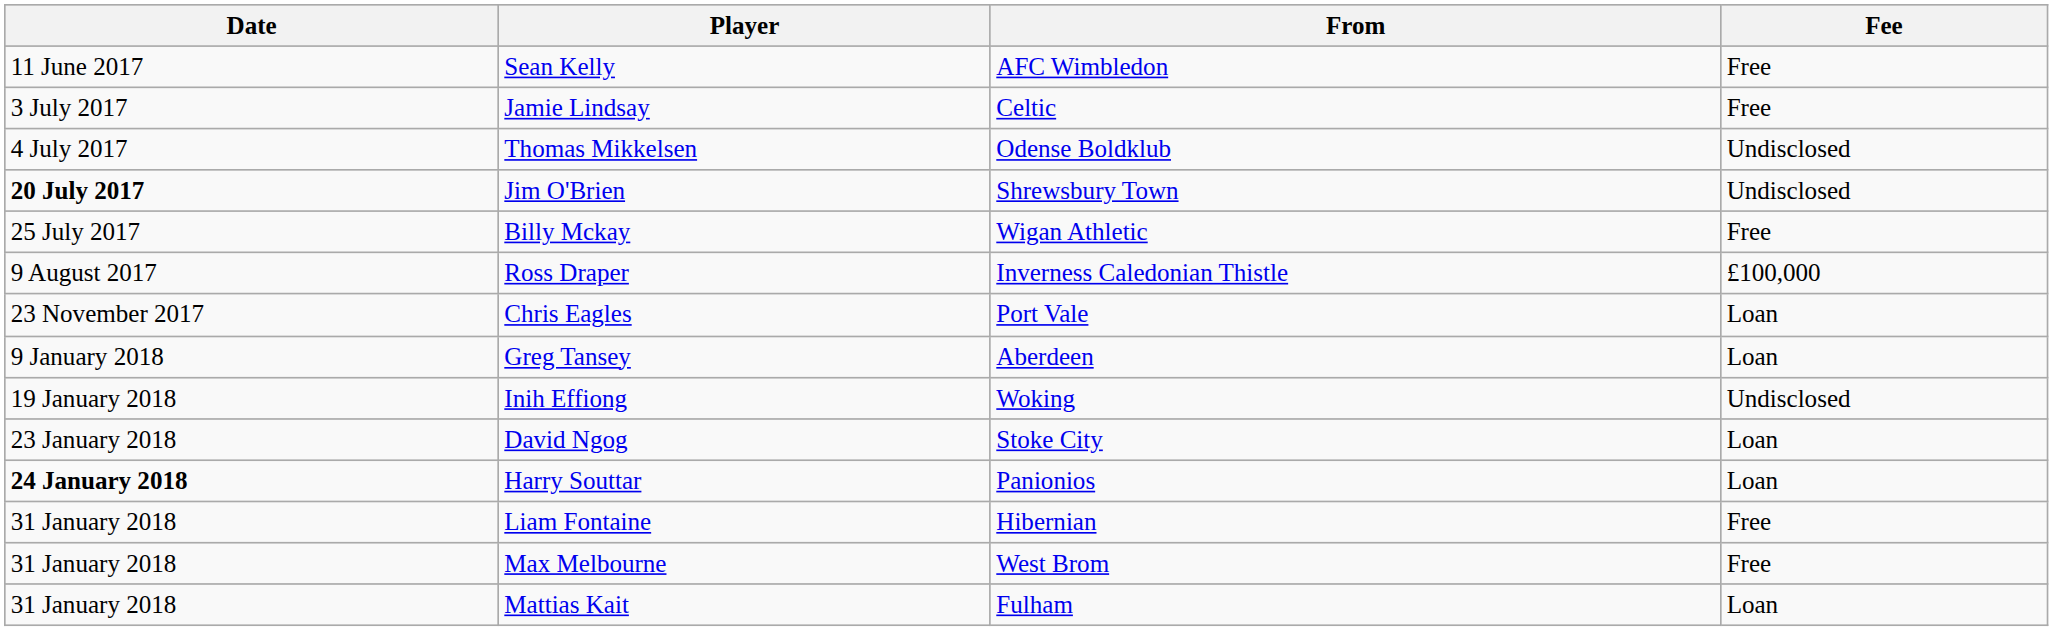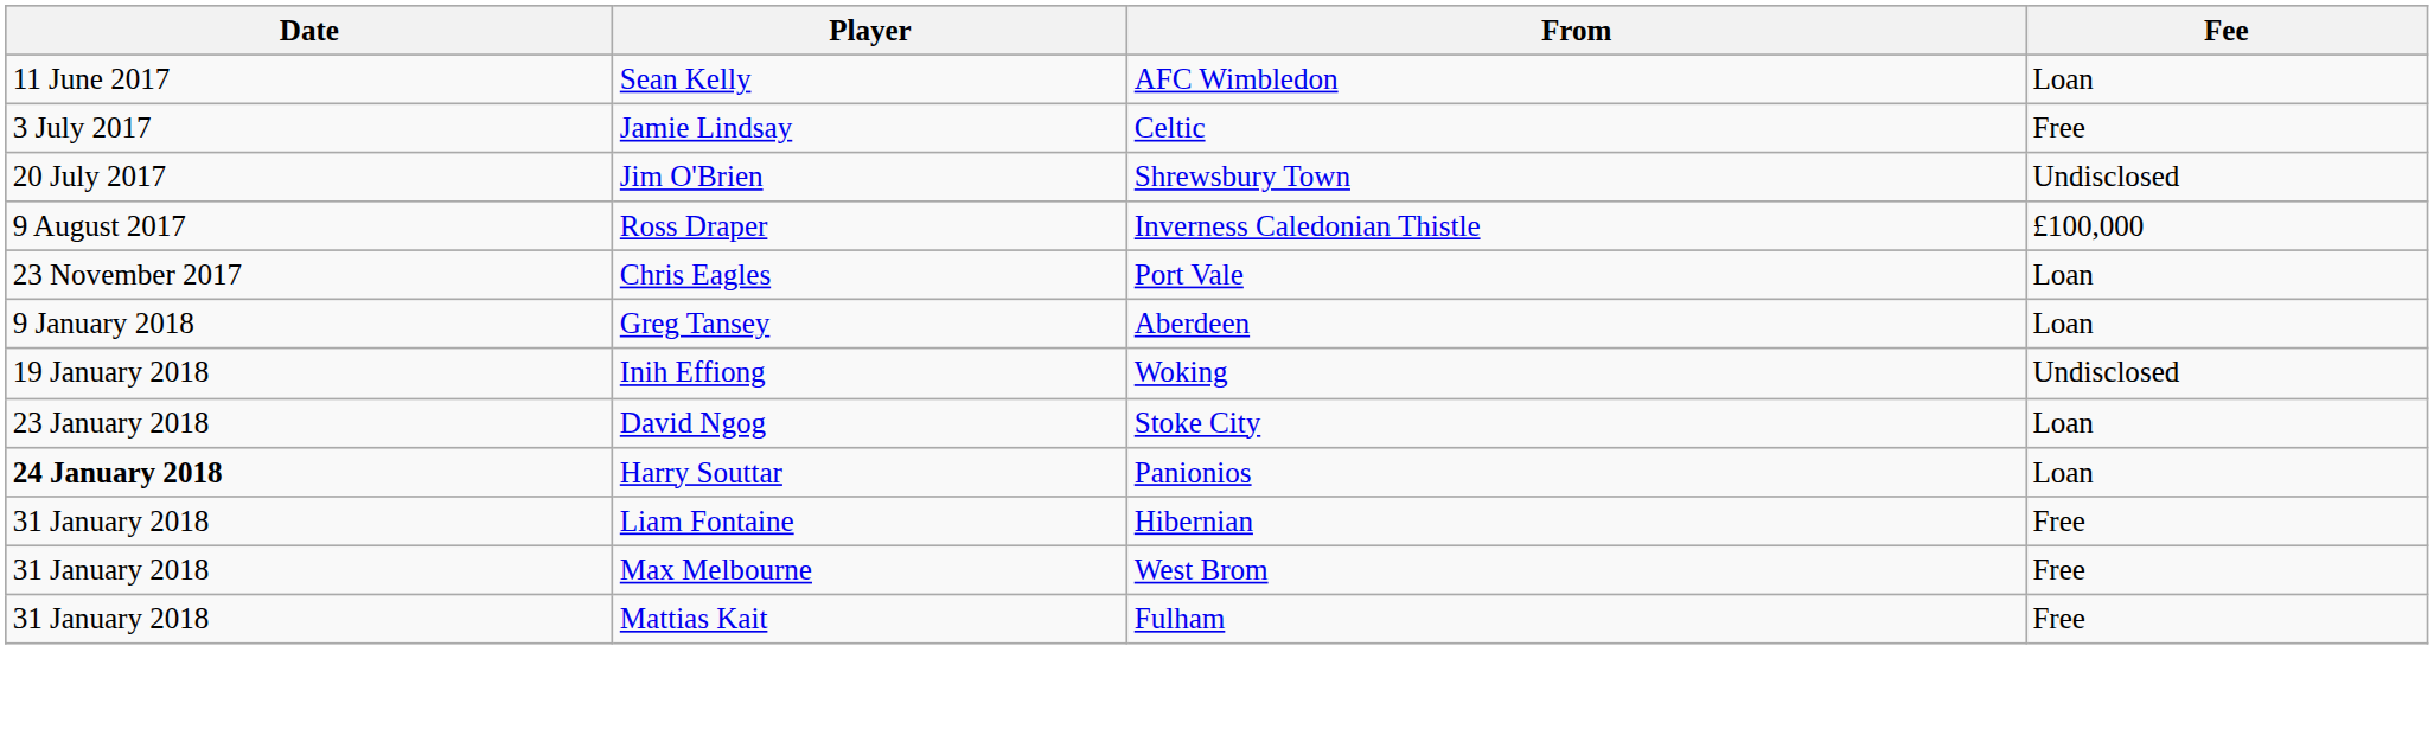Sean Kelly | Fee: Free -> Loan
- row: 4 July 2017 | Thomas Mikkelsen | Odense Boldklub | Undisclosed
Jim O'Brien | Date: bold -> normal
- row: 25 July 2017 | Billy Mckay | Wigan Athletic | Free
Mattias Kait | Fee: Loan -> Free
